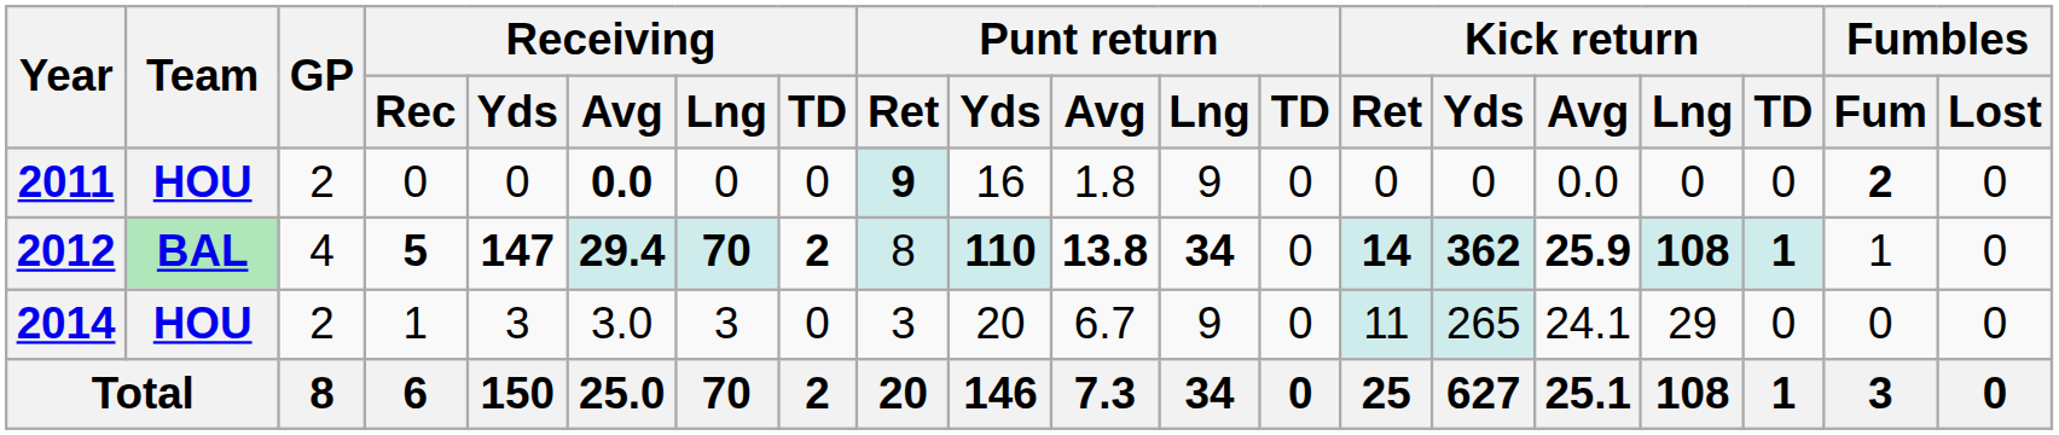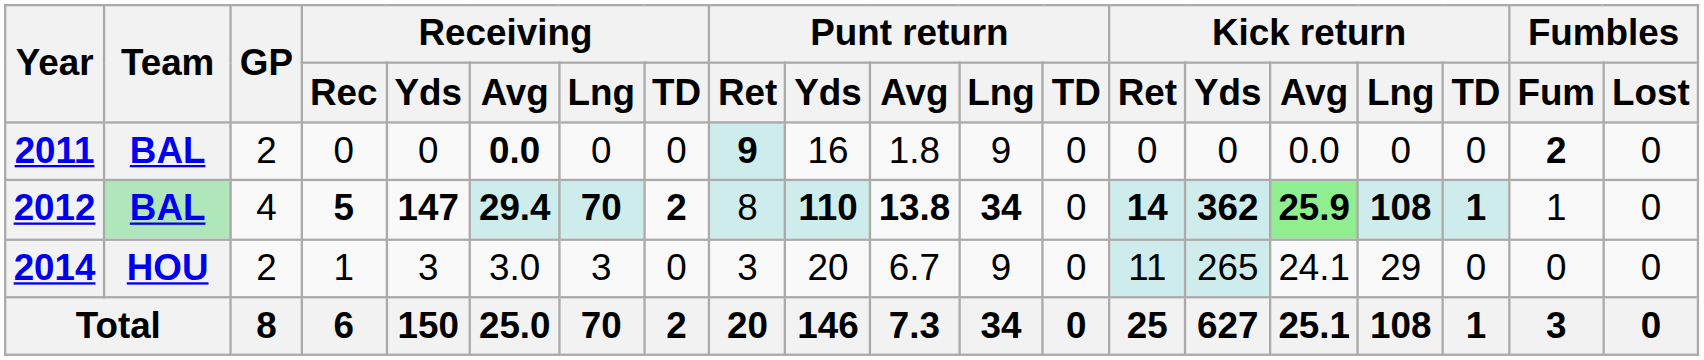2011 | Team: HOU -> BAL
2012 | Kick return / Avg: no background -> lightgreen background
